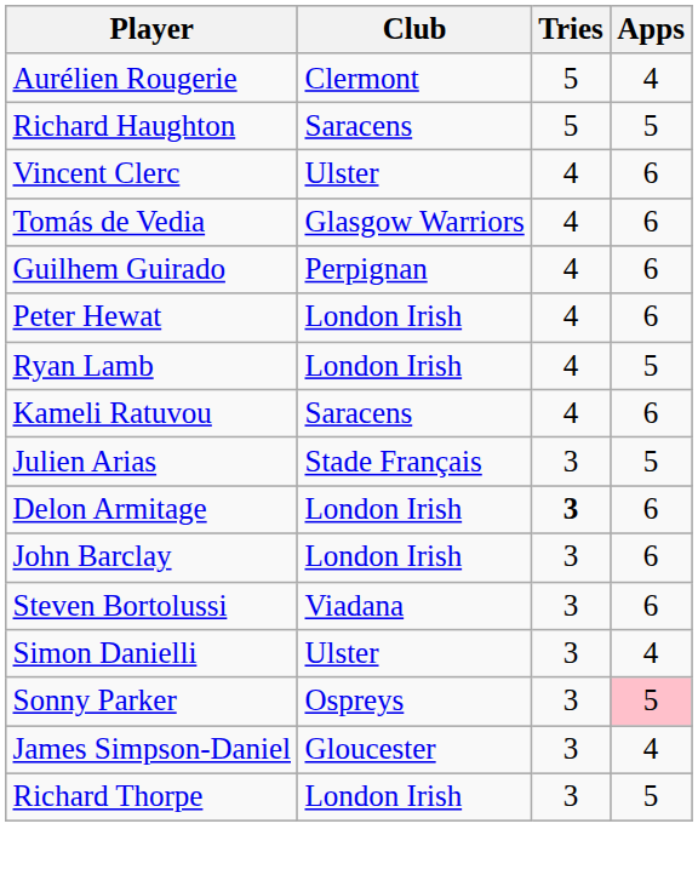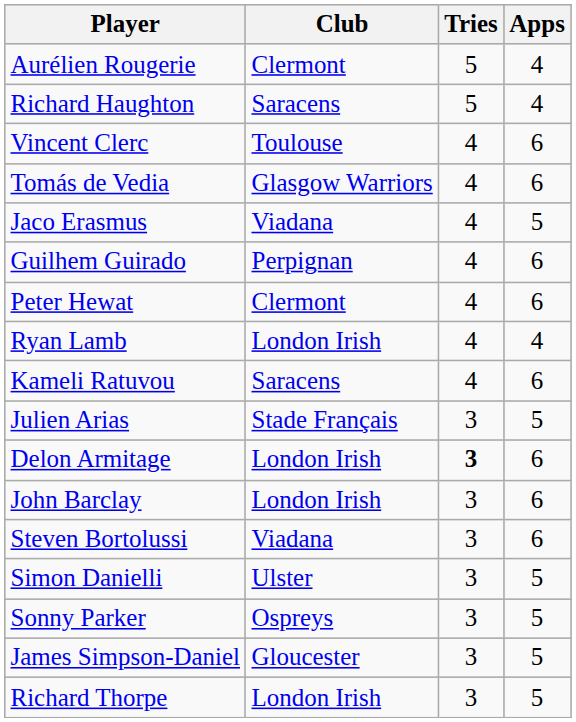Richard Haughton | Apps: 5 -> 4
Vincent Clerc | Club: Ulster -> Toulouse
+ row: Jaco Erasmus | Viadana | 4 | 5
Peter Hewat | Club: London Irish -> Clermont
Ryan Lamb | Apps: 5 -> 4
Simon Danielli | Apps: 4 -> 5
Sonny Parker | Apps: pink background -> no background
James Simpson-Daniel | Apps: 4 -> 5
